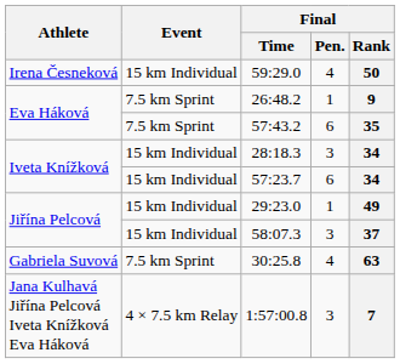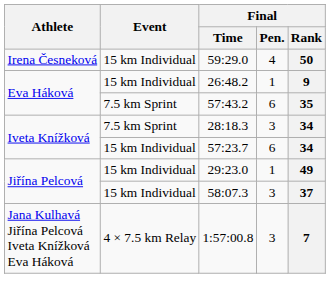26:48.2 | Event: 7.5 km Sprint -> 15 km Individual
28:18.3 | Event: 15 km Individual -> 7.5 km Sprint
- row: Gabriela Suvová | 7.5 km Sprint | 30:25.8 | 4 | 63
